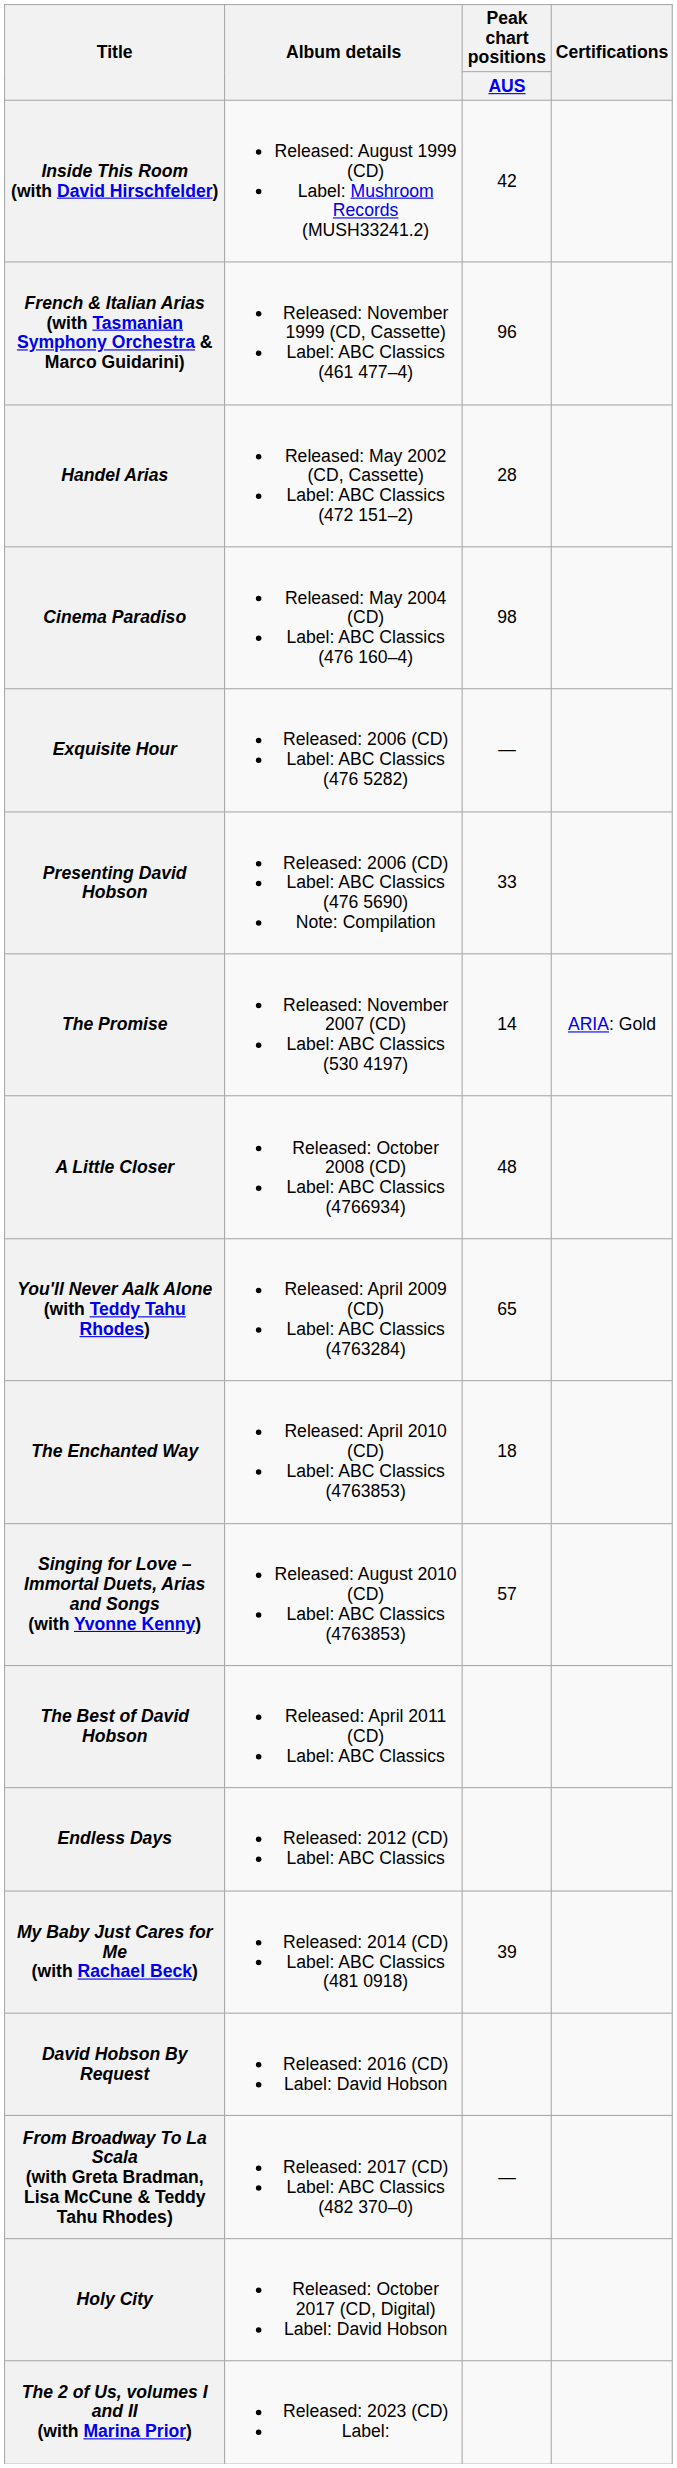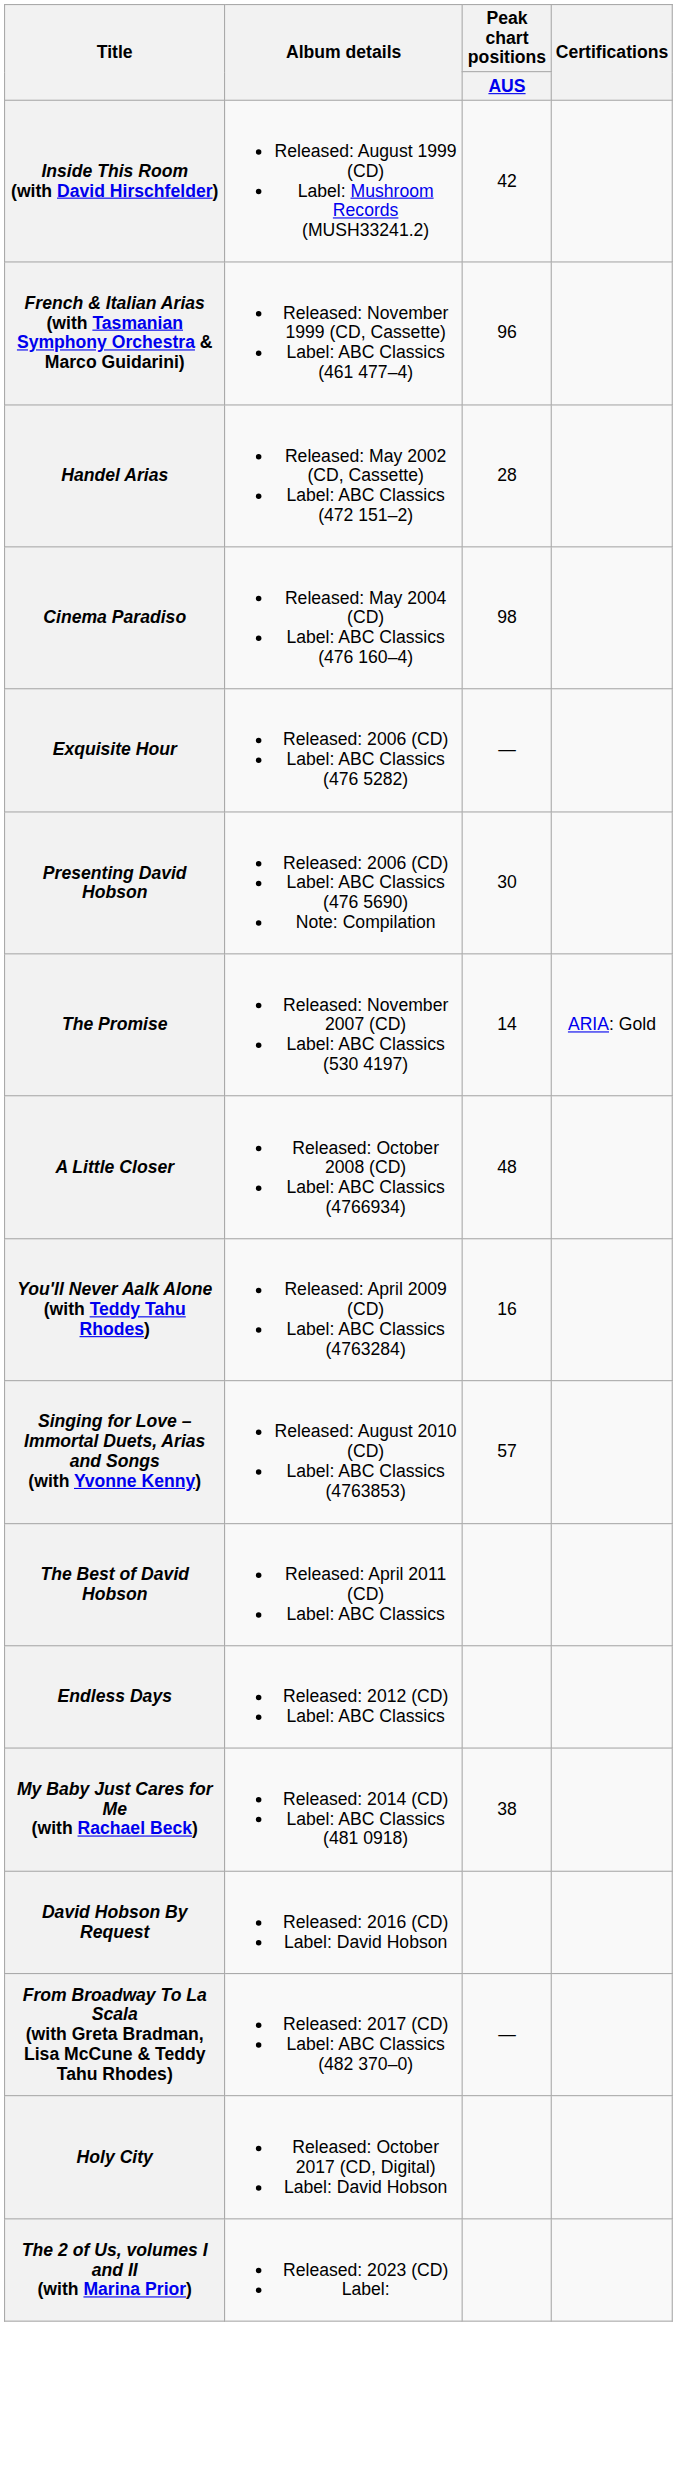Presenting David Hobson | Peak chart positions / AUS: 33 -> 30
You'll Never Aalk Alone (with Teddy Tahu Rhodes) | Peak chart positions / AUS: 65 -> 16
- row: The Enchanted Way | Released: April 2010 (CD) Label: ABC Classics (4763853) | 18
My Baby Just Cares for Me (with Rachael Beck) | Peak chart positions / AUS: 39 -> 38
